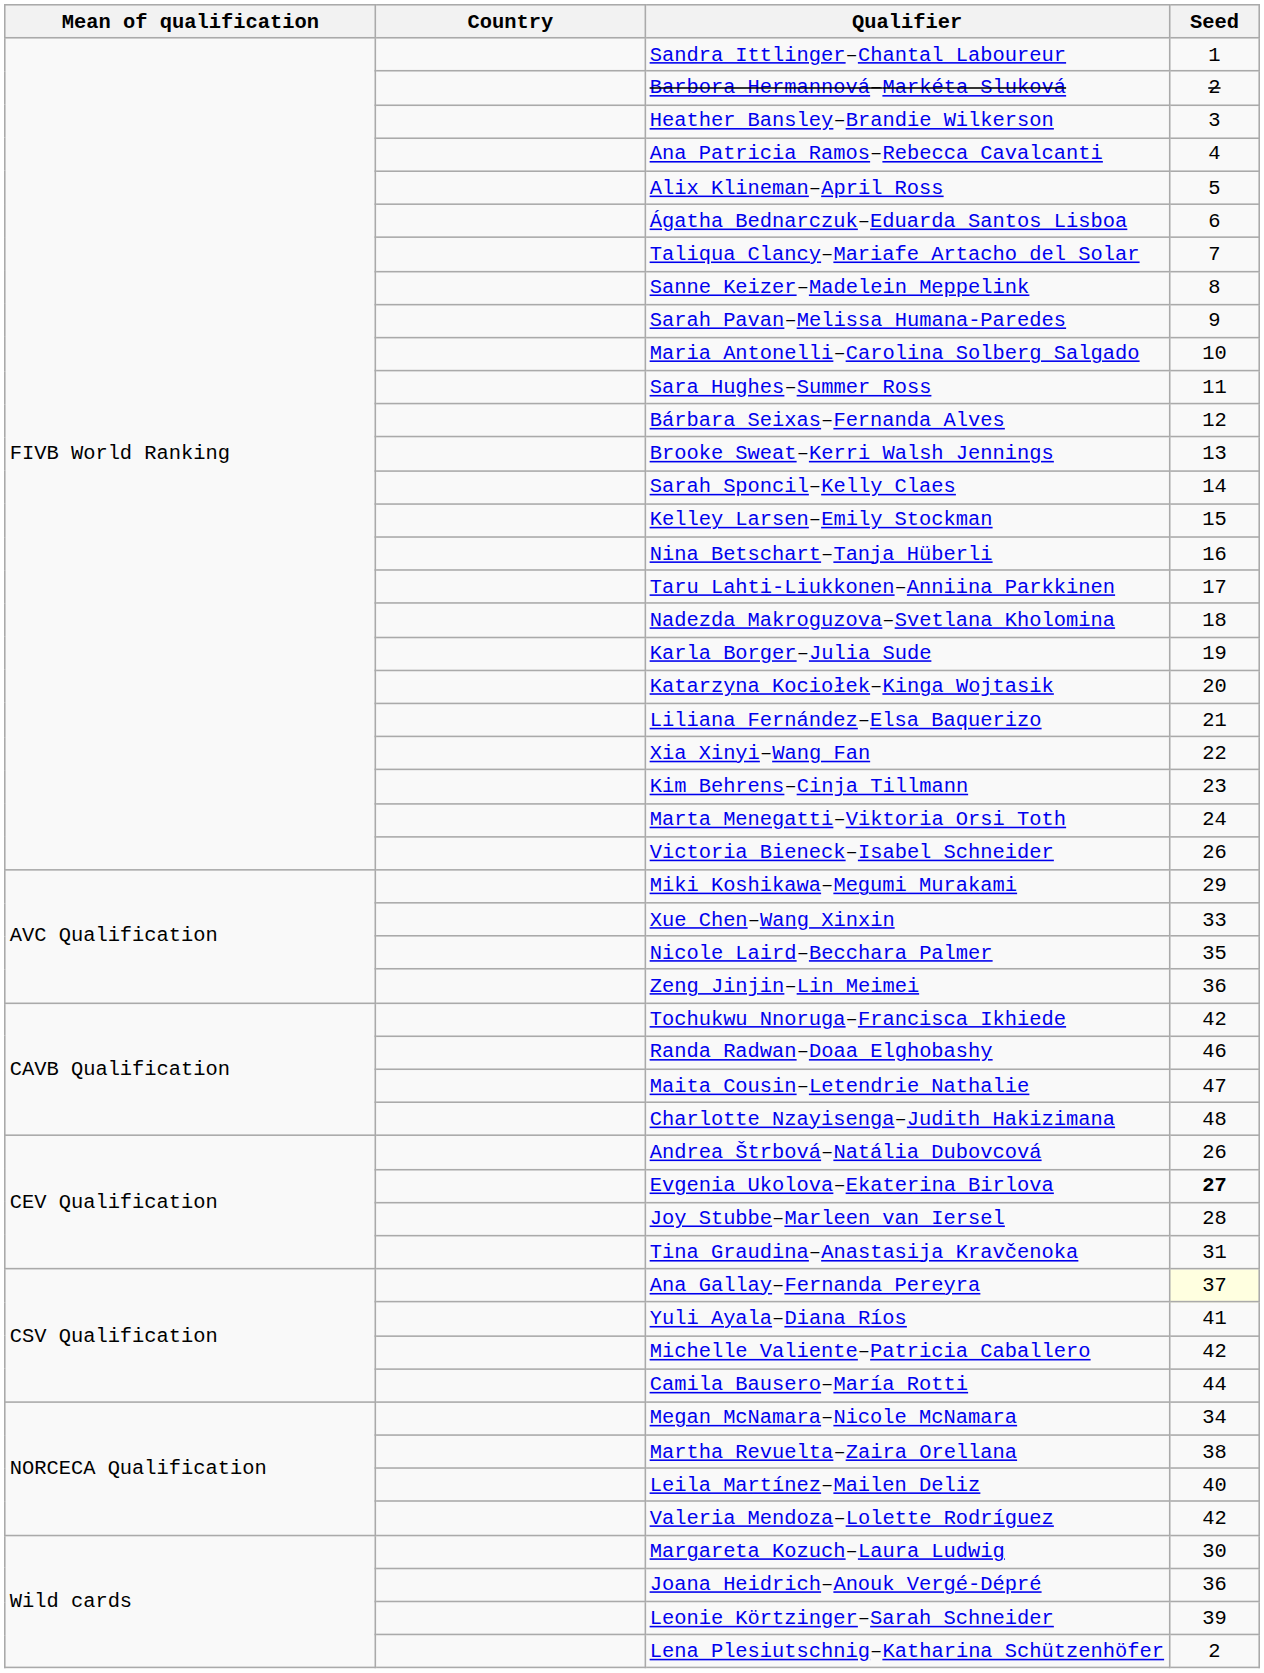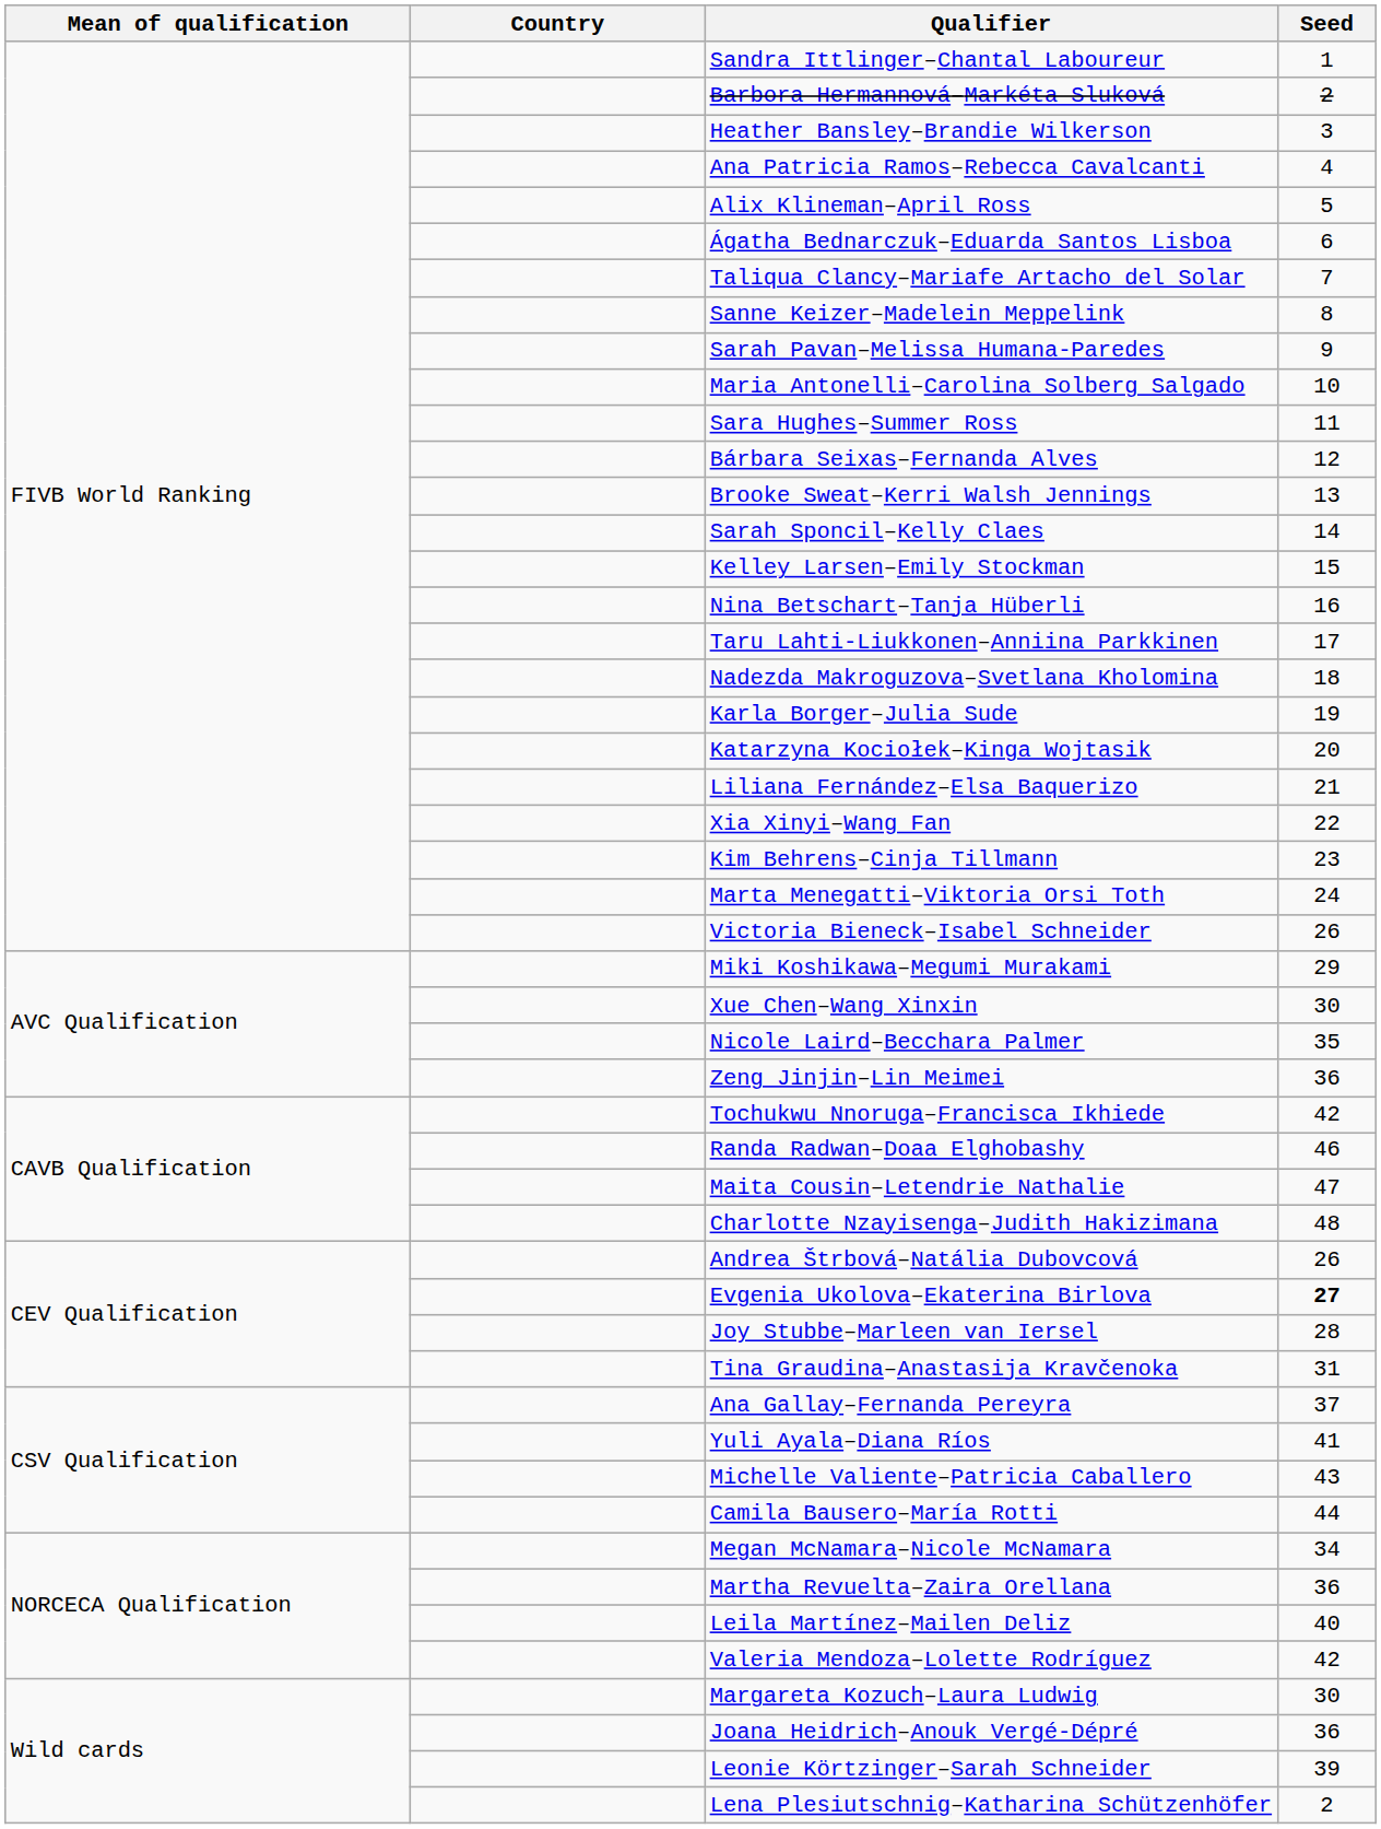Xue Chen–Wang Xinxin | Seed: 33 -> 30
Ana Gallay–Fernanda Pereyra | Seed: lightyellow background -> no background
Michelle Valiente–Patricia Caballero | Seed: 42 -> 43
Martha Revuelta–Zaira Orellana | Seed: 38 -> 36
